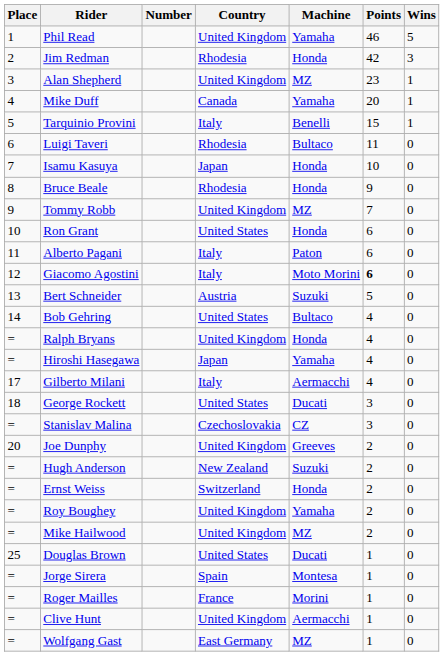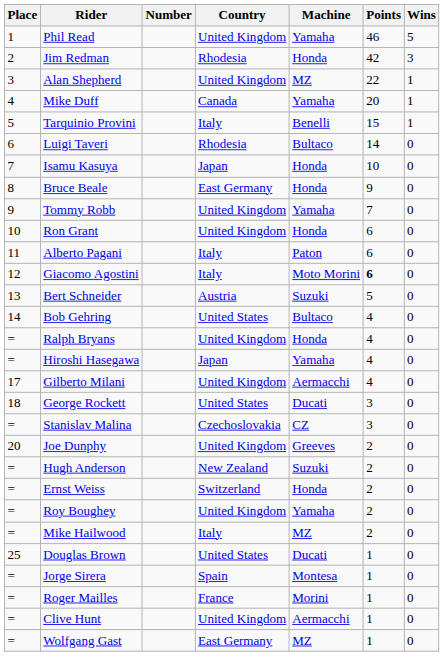Alan Shepherd | Points: 23 -> 22
Luigi Taveri | Points: 11 -> 14
Bruce Beale | Country: Rhodesia -> East Germany
Tommy Robb | Machine: MZ -> Yamaha
Ron Grant | Country: United States -> United Kingdom
Gilberto Milani | Country: Italy -> United Kingdom
Mike Hailwood | Country: United Kingdom -> Italy
